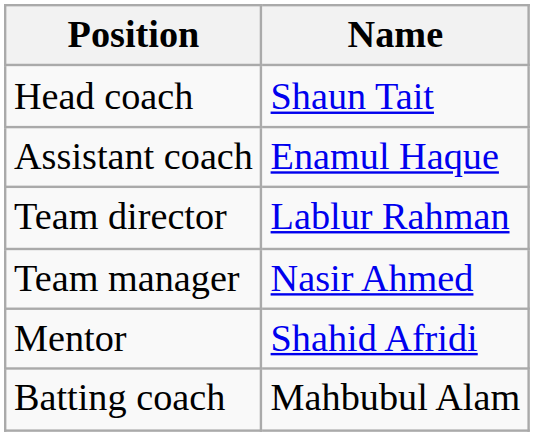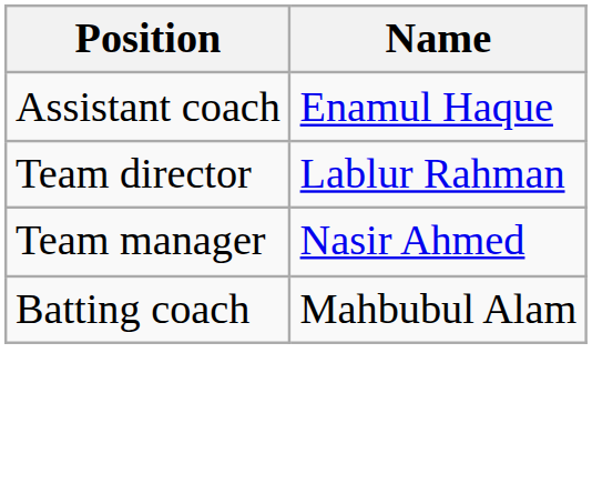- row: Head coach | Shaun Tait
- row: Mentor | Shahid Afridi
